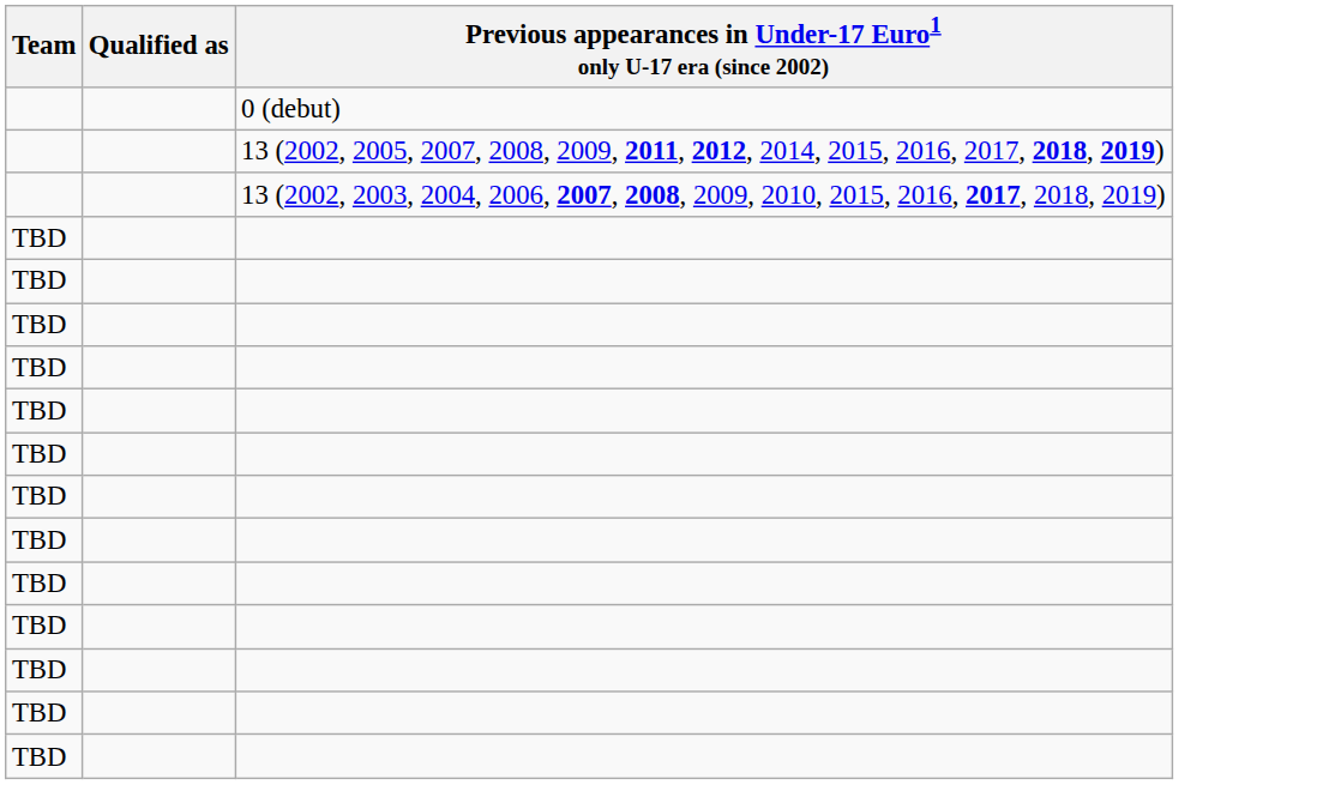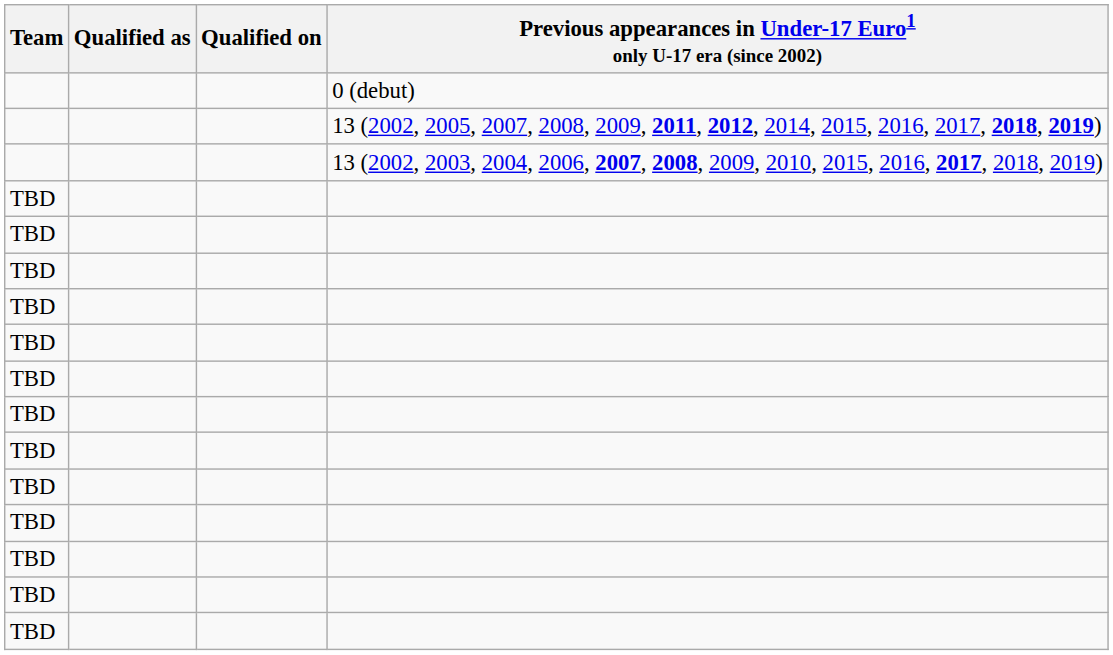+ column: Qualified on
